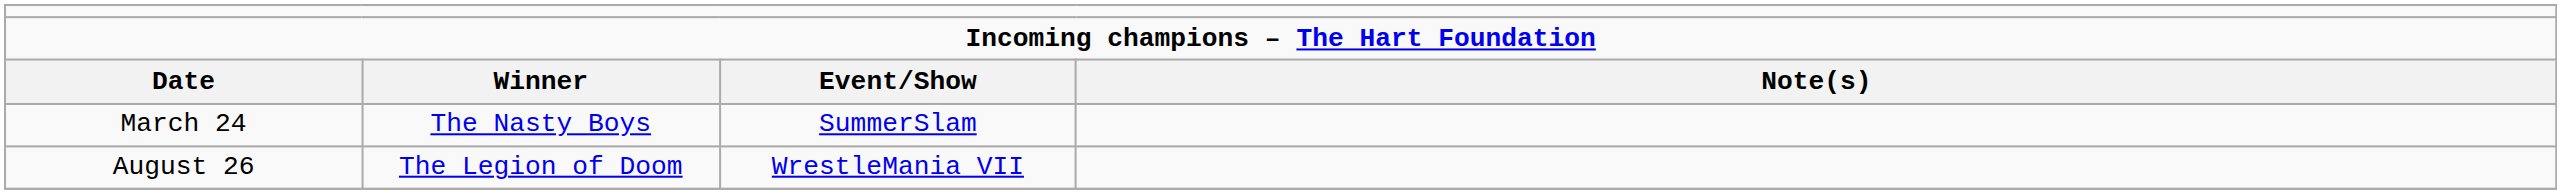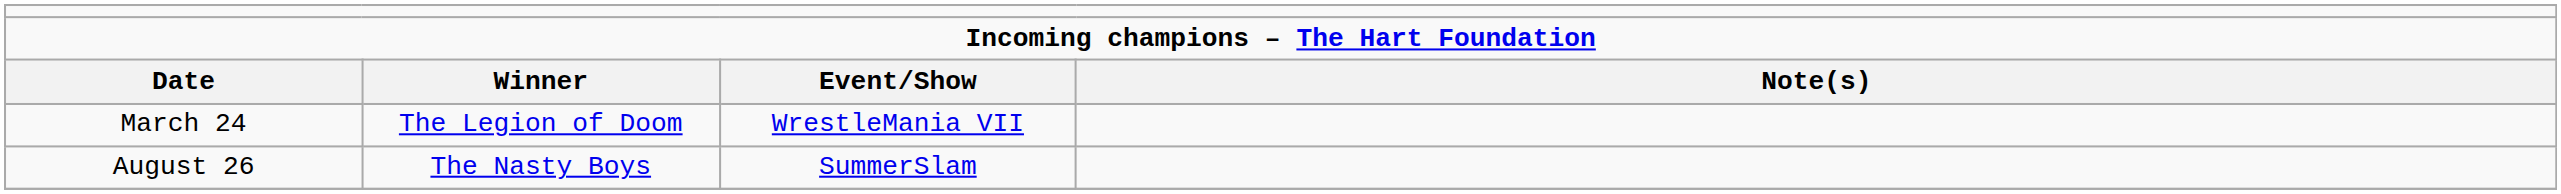March 24 | column 2: The Nasty Boys -> The Legion of Doom
March 24 | column 3: SummerSlam -> WrestleMania VII
August 26 | column 2: The Legion of Doom -> The Nasty Boys
August 26 | column 3: WrestleMania VII -> SummerSlam
